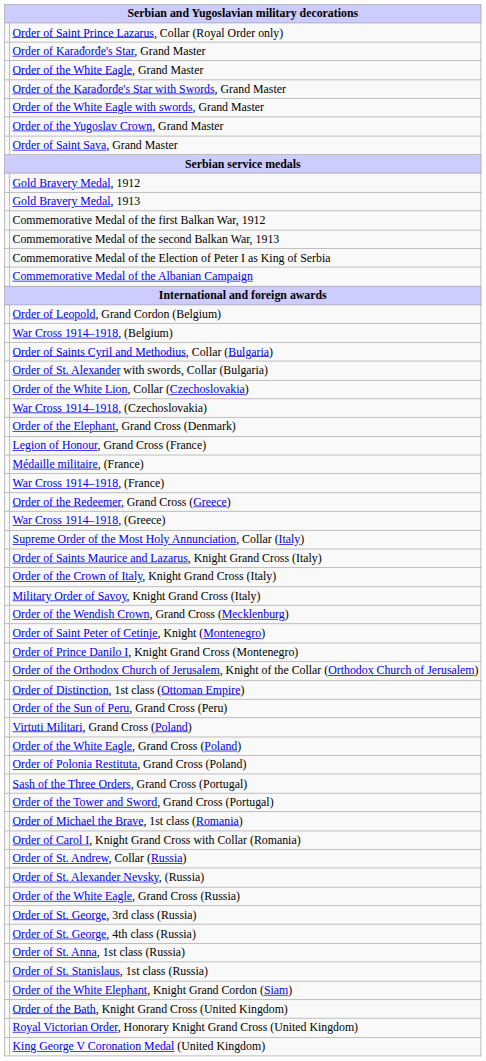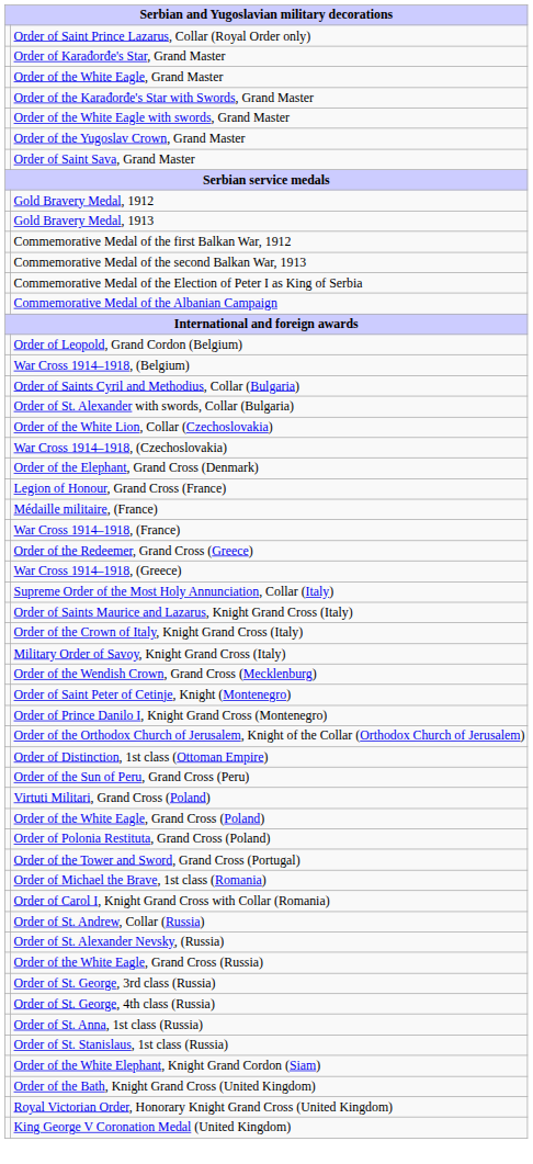- row: Sash of the Three Orders, Grand Cross (Portugal)
